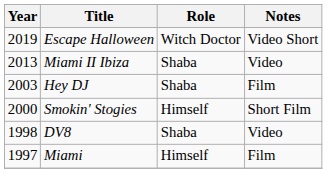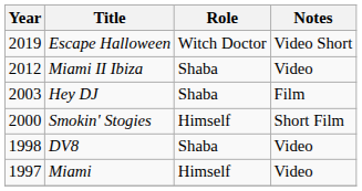Miami II Ibiza | Year: 2013 -> 2012
Miami | Notes: Film -> Video
